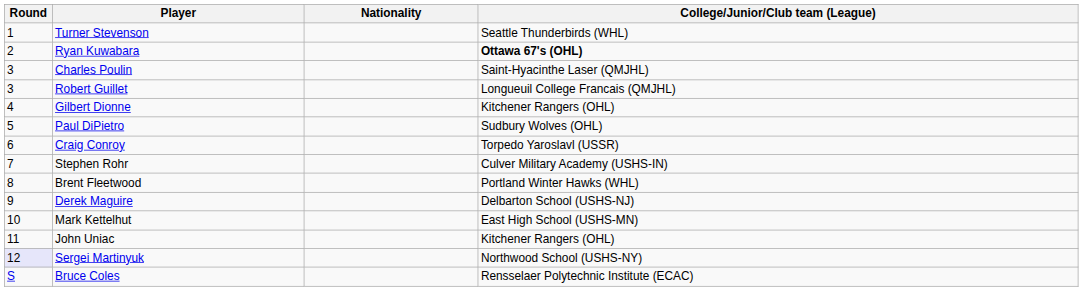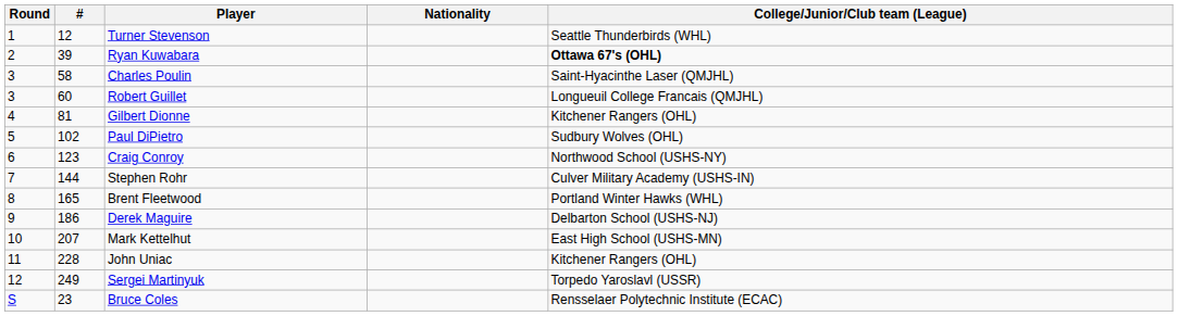+ column: # | 12 | 39 | 58 | 60 | 81 | 102 | 123 | 144 | 165 | 186 | 207 | 228 | 249 | 23
Craig Conroy | College/Junior/Club team (League): Torpedo Yaroslavl (USSR) -> Northwood School (USHS-NY)
Sergei Martinyuk | Round: lavender background -> no background
Sergei Martinyuk | College/Junior/Club team (League): Northwood School (USHS-NY) -> Torpedo Yaroslavl (USSR)
